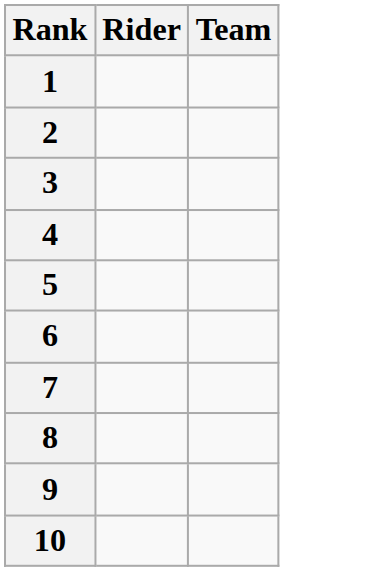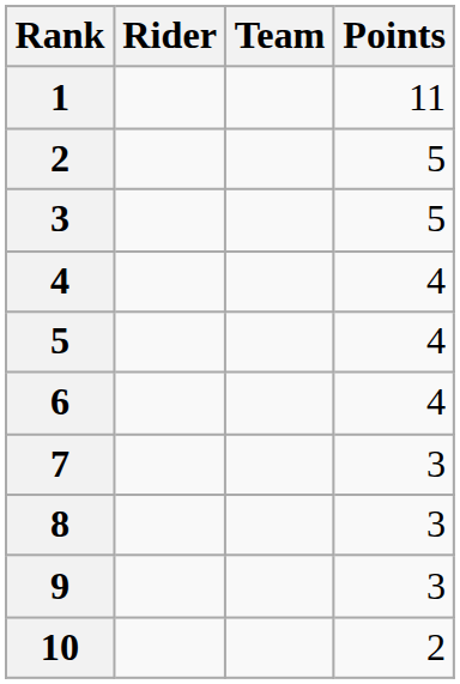+ column: Points | 11 | 5 | 5 | 4 | 4 | 4 | 3 | 3 | 3 | 2
